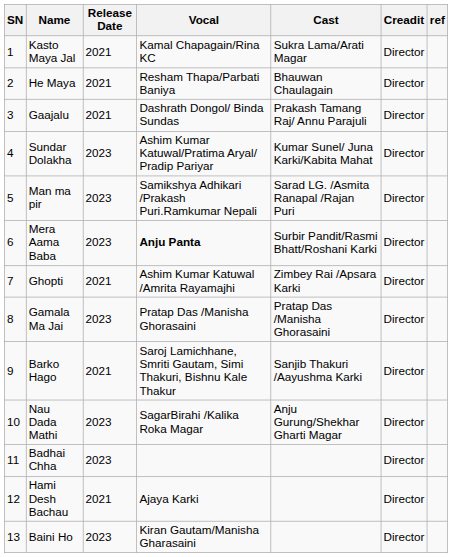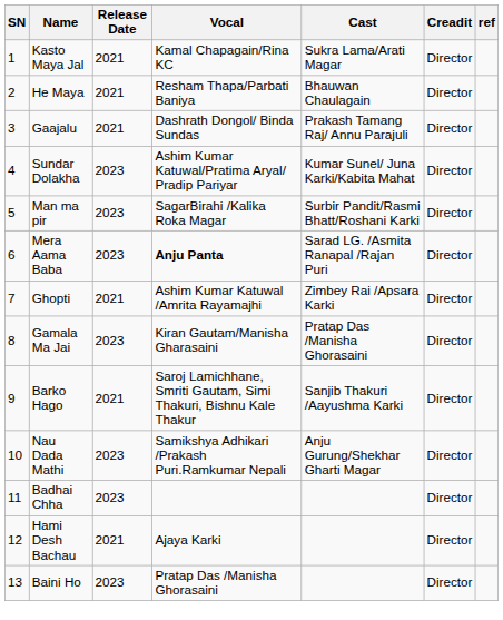Man ma pir | Vocal: Samikshya Adhikari /Prakash Puri.Ramkumar Nepali -> SagarBirahi /Kalika Roka Magar
Man ma pir | Cast: Sarad LG. /Asmita Ranapal /Rajan Puri -> Surbir Pandit/Rasmi Bhatt/Roshani Karki
Mera Aama Baba | Cast: Surbir Pandit/Rasmi Bhatt/Roshani Karki -> Sarad LG. /Asmita Ranapal /Rajan Puri
Gamala Ma Jai | Vocal: Pratap Das /Manisha Ghorasaini -> Kiran Gautam/Manisha Gharasaini
Nau Dada Mathi | Vocal: SagarBirahi /Kalika Roka Magar -> Samikshya Adhikari /Prakash Puri.Ramkumar Nepali
Baini Ho | Vocal: Kiran Gautam/Manisha Gharasaini -> Pratap Das /Manisha Ghorasaini
